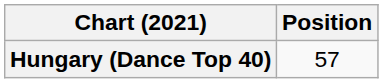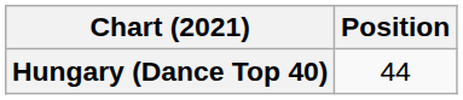Hungary (Dance Top 40) | Position: 57 -> 44
